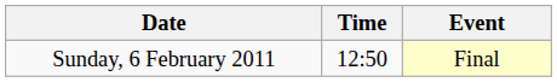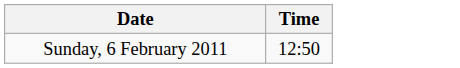- column: Event | Final
